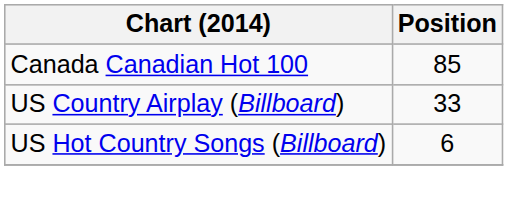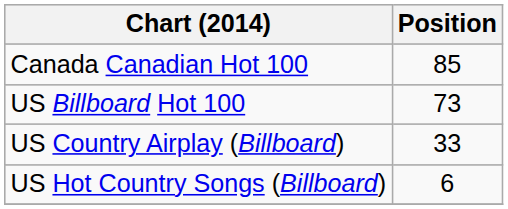+ row: US Billboard Hot 100 | 73
